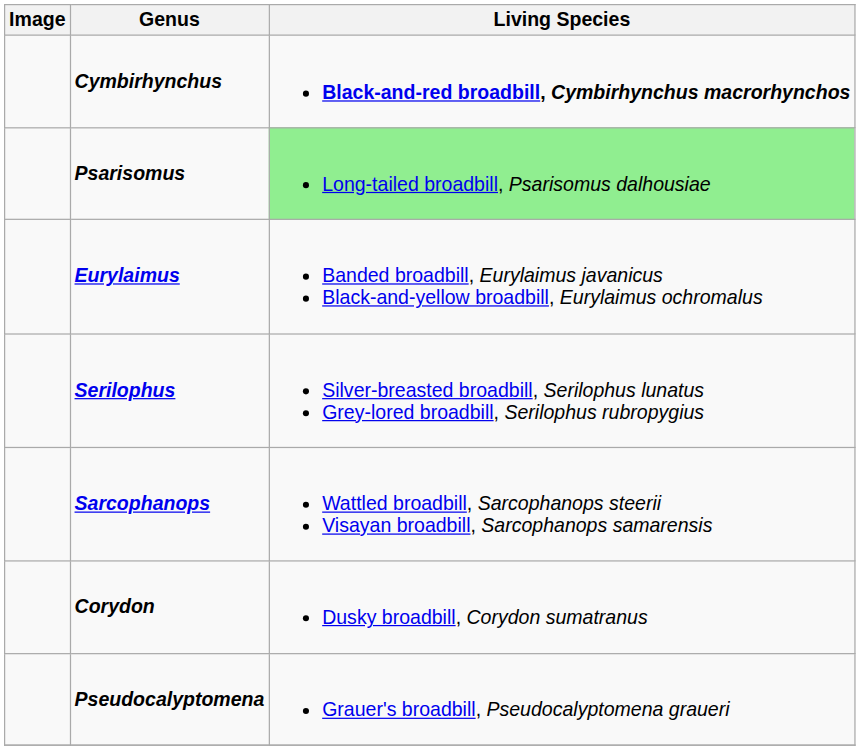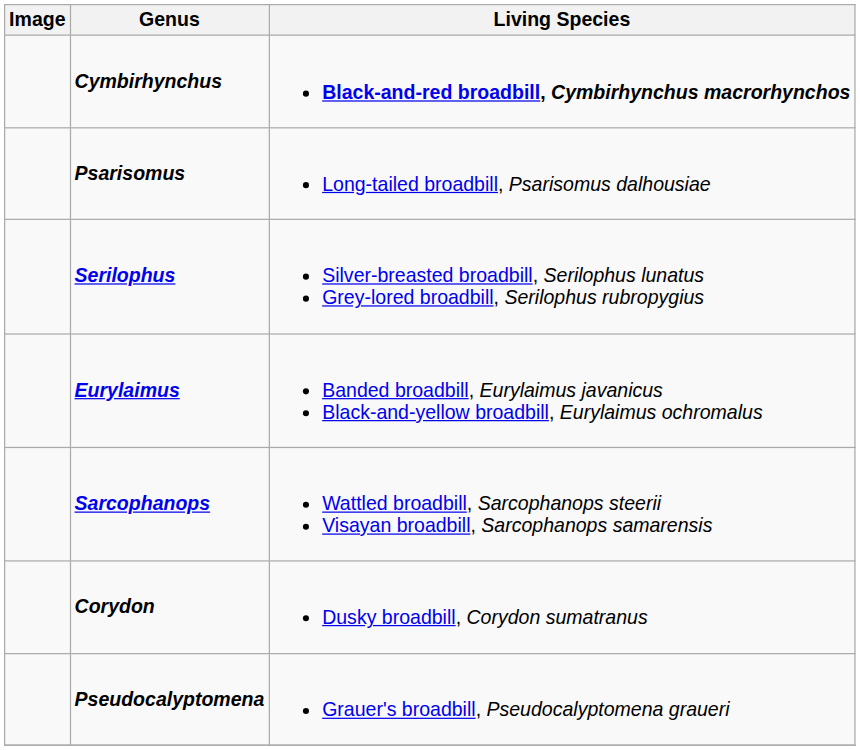Psarisomus | Living Species: lightgreen background -> no background
rows swapped: Serilophus <-> Eurylaimus
